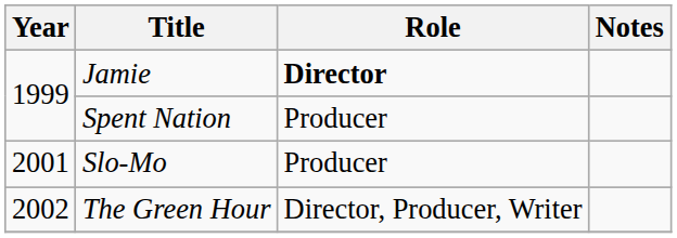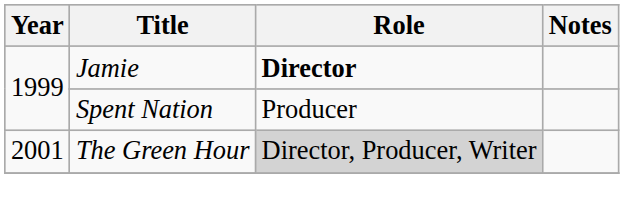- row: 2001 | Slo-Mo | Producer
The Green Hour | Year: 2002 -> 2001
The Green Hour | Role: no background -> lightgrey background
